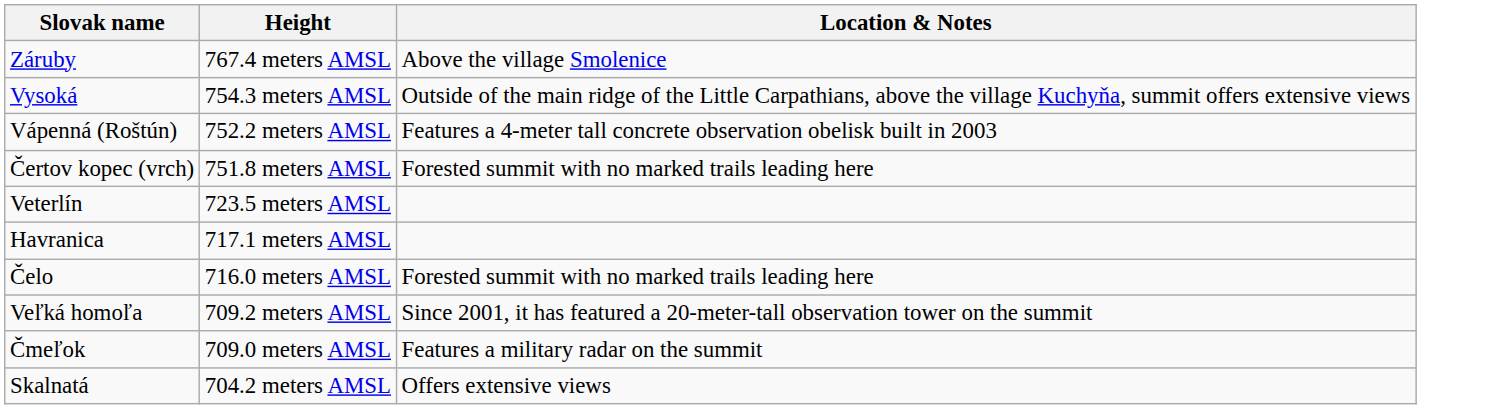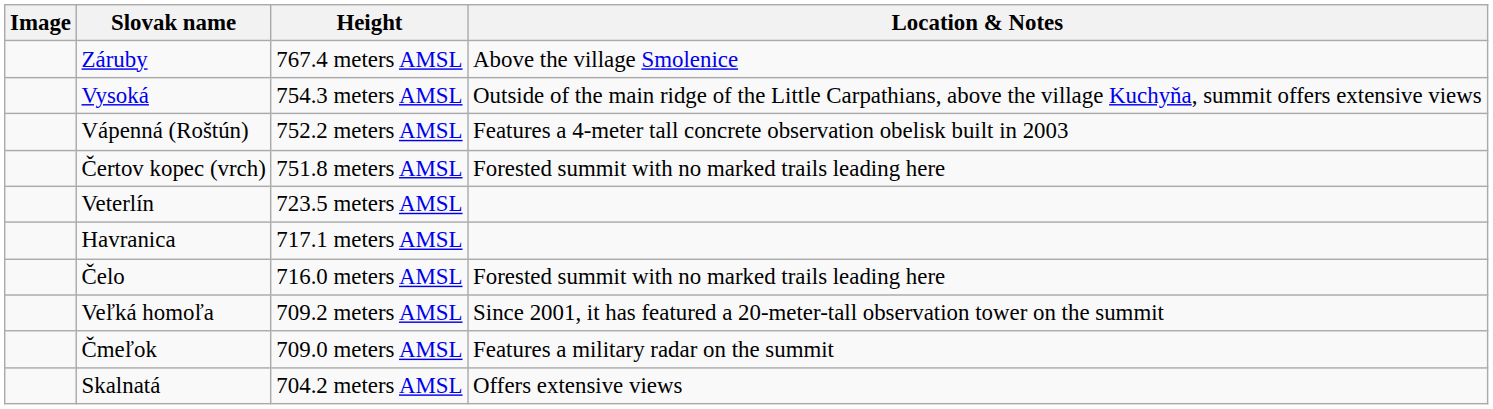+ column: Image
